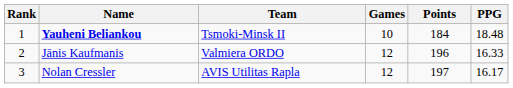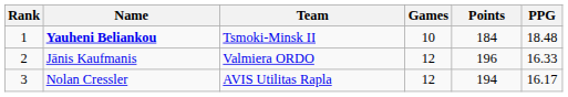Nolan Cressler | Points: 197 -> 194
